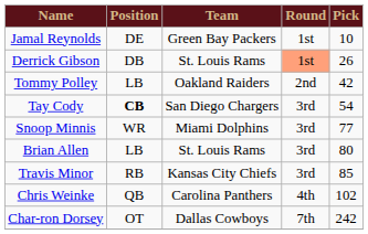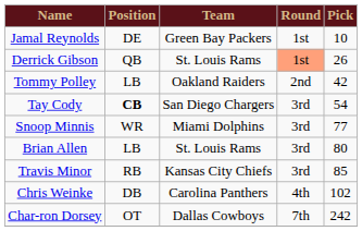Derrick Gibson | Position: DB -> QB
Chris Weinke | Position: QB -> DB
